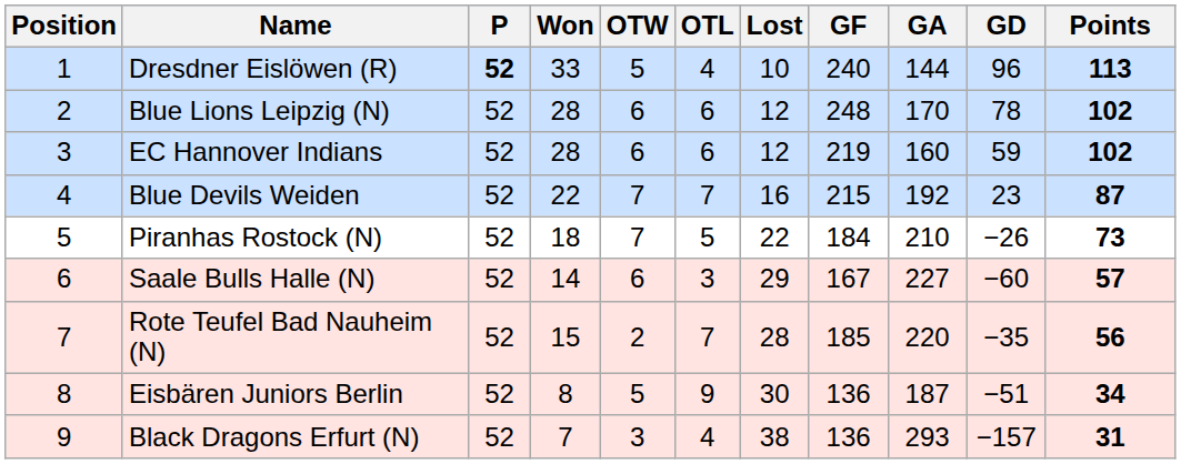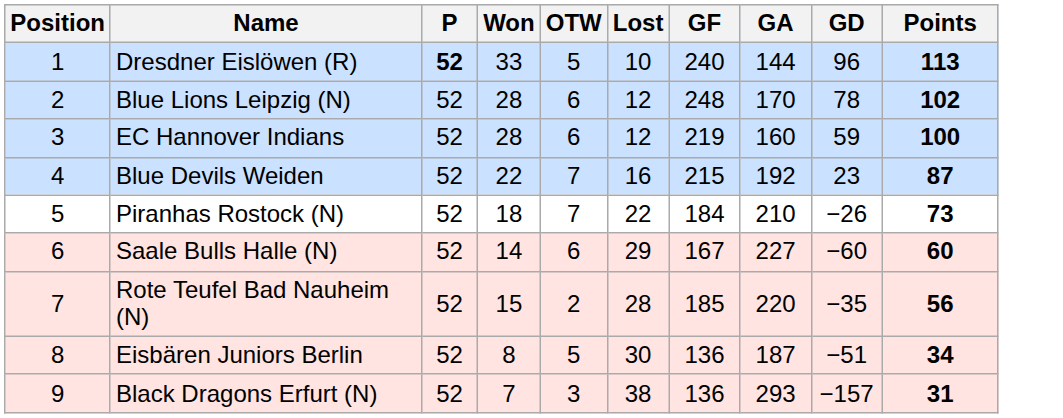- column: OTL | 4 | 6 | 6 | 7 | 5 | 3 | 7 | 9 | 4
EC Hannover Indians | Points: 102 -> 100
Saale Bulls Halle (N) | Points: 57 -> 60
